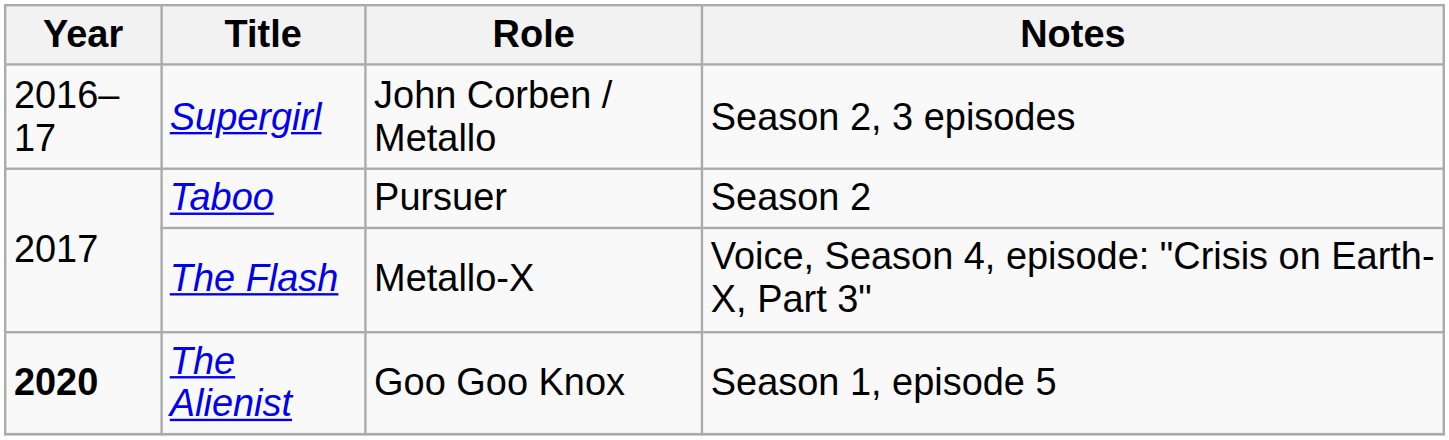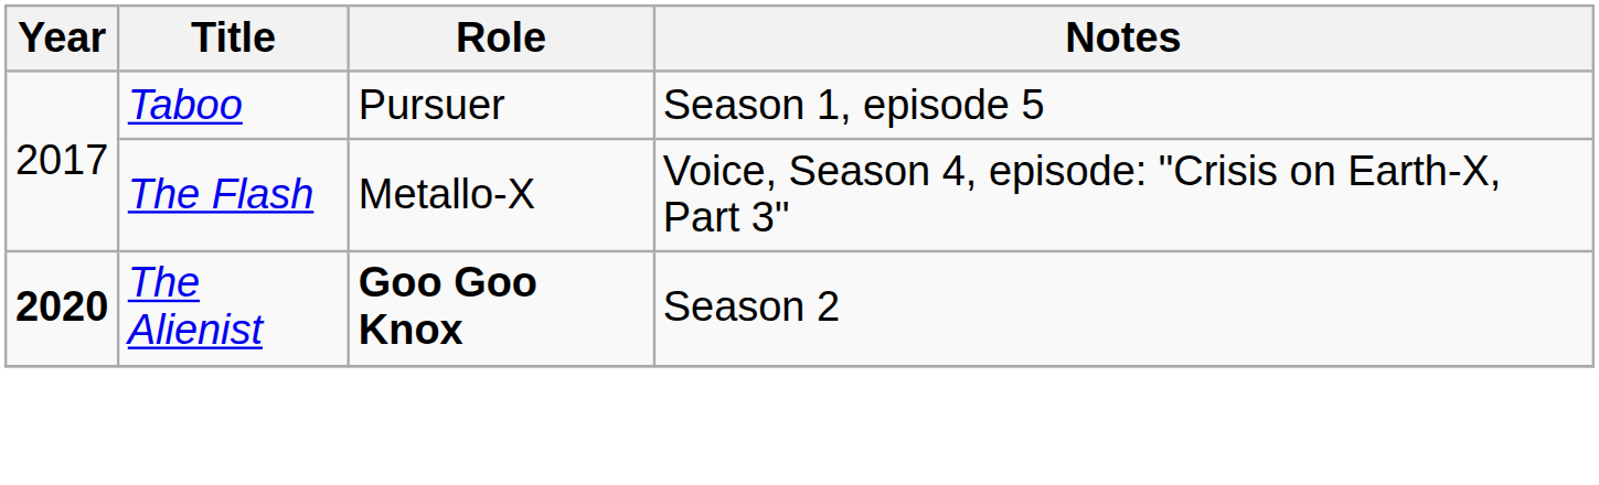- row: 2016–17 | Supergirl | John Corben / Metallo | Season 2, 3 episodes
Taboo | Notes: Season 2 -> Season 1, episode 5
The Alienist | Role: normal -> bold
The Alienist | Notes: Season 1, episode 5 -> Season 2
